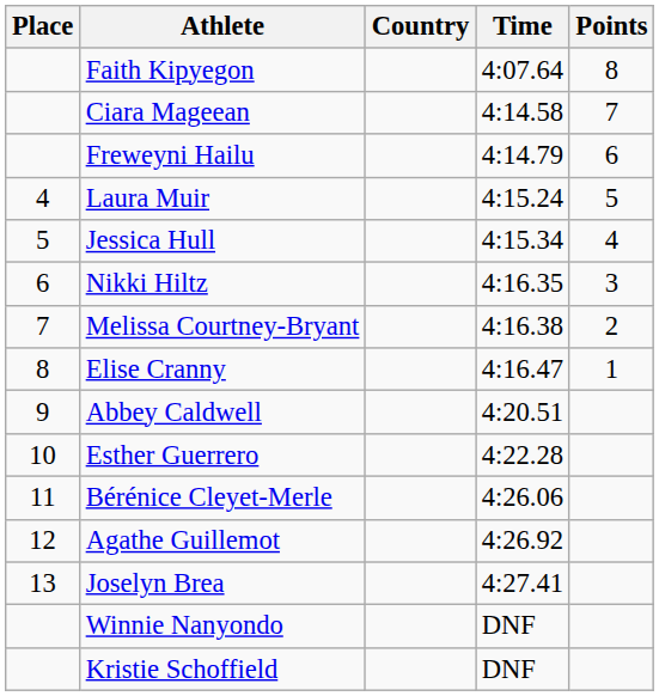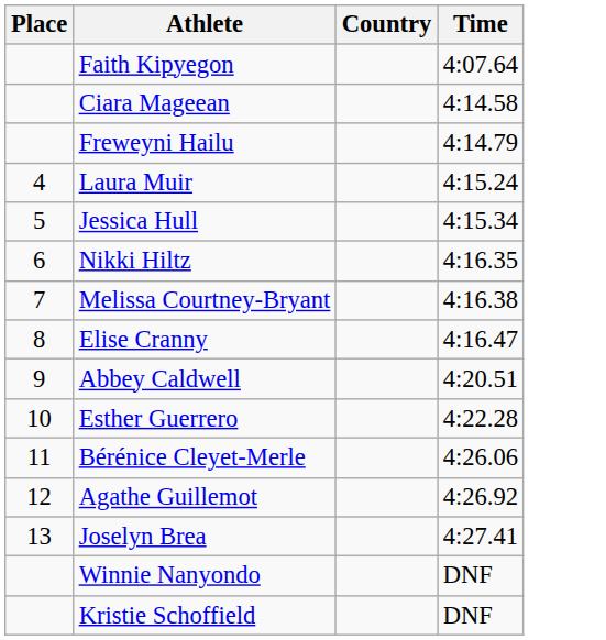- column: Points | 8 | 7 | 6 | 5 | 4 | 3 | 2 | 1
